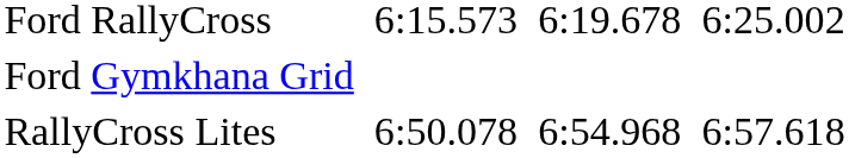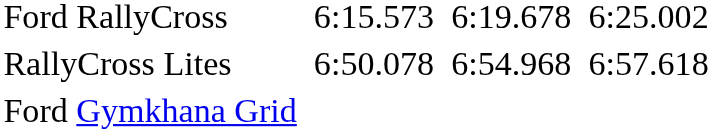rows swapped: RallyCross Lites <-> Ford Gymkhana Grid
